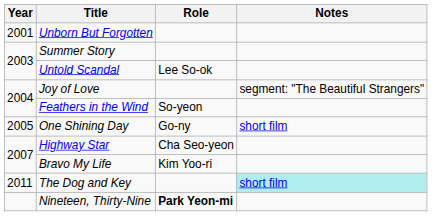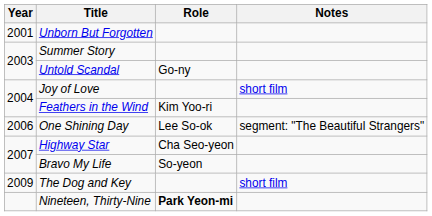Untold Scandal | Role: Lee So-ok -> Go-ny
Joy of Love | Notes: segment: "The Beautiful Strangers" -> short film
Feathers in the Wind | Role: So-yeon -> Kim Yoo-ri
One Shining Day | Year: 2005 -> 2006
One Shining Day | Role: Go-ny -> Lee So-ok
One Shining Day | Notes: short film -> segment: "The Beautiful Strangers"
Bravo My Life | Role: Kim Yoo-ri -> So-yeon
The Dog and Key | Year: 2011 -> 2009
The Dog and Key | Notes: paleturquoise background -> no background
